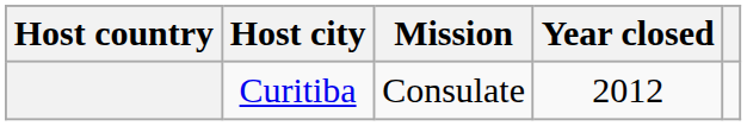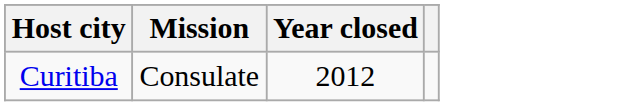- column: Host country
